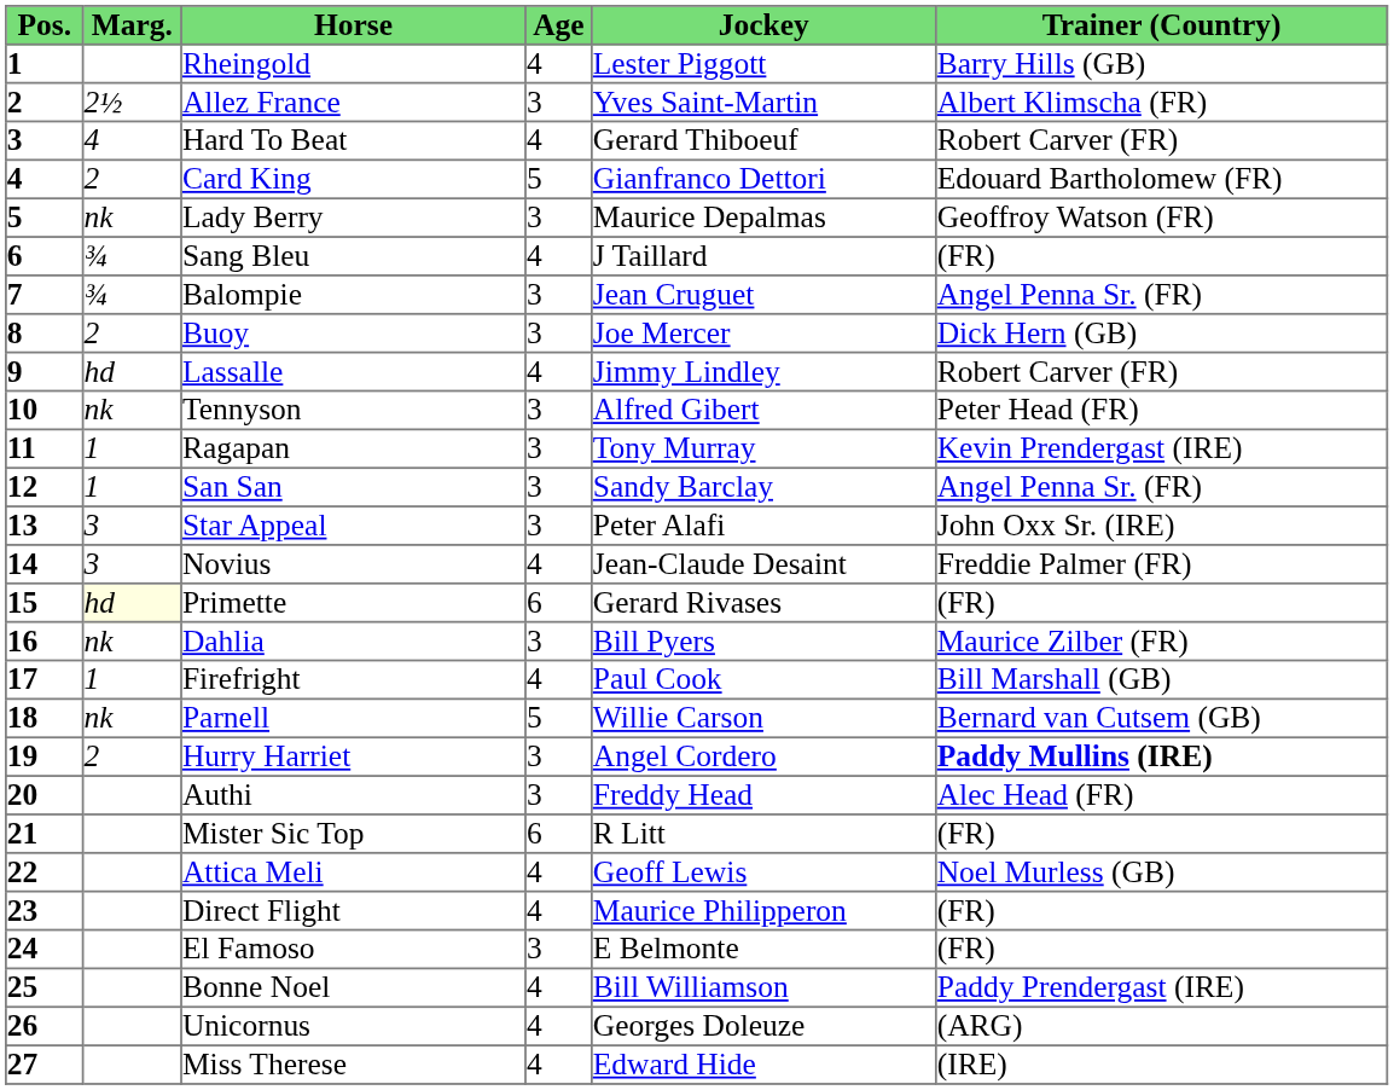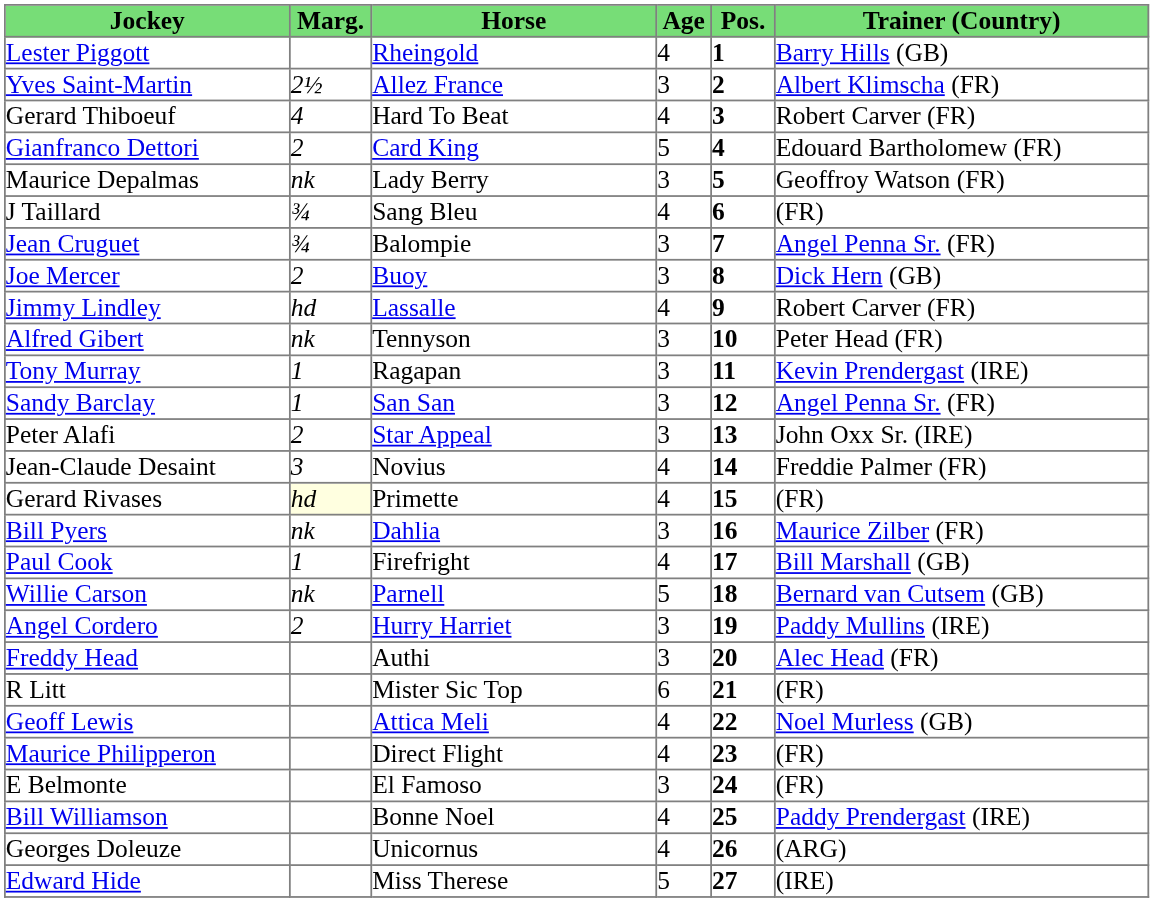columns swapped: Pos. <-> Jockey
Star Appeal | Marg.: 3 -> 2
Primette | Age: 6 -> 4
Hurry Harriet | Trainer (Country): bold -> normal
Miss Therese | Age: 4 -> 5
